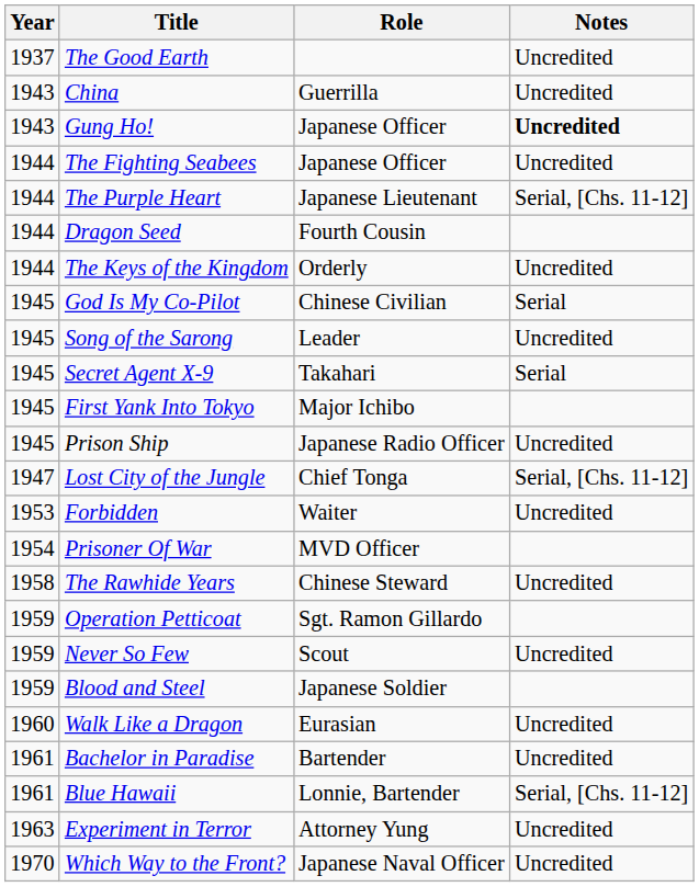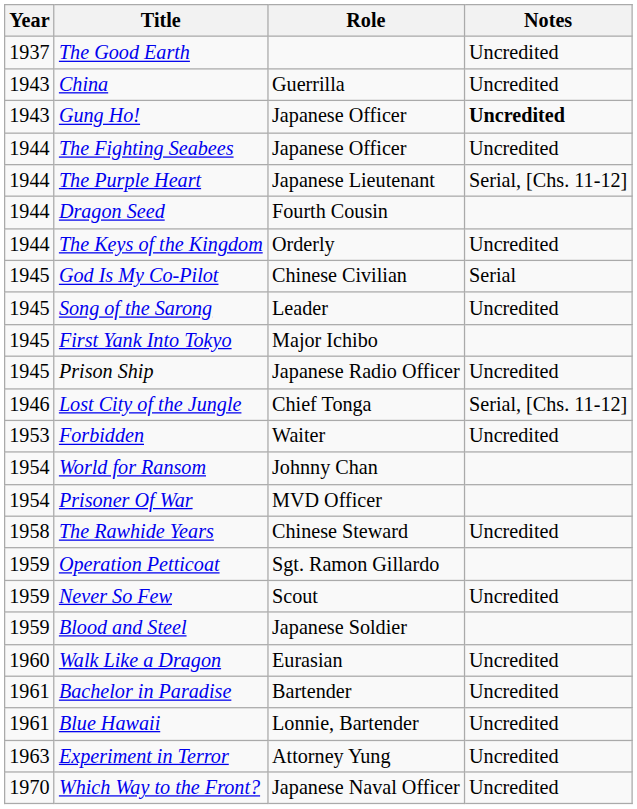- row: 1945 | Secret Agent X-9 | Takahari | Serial
Lost City of the Jungle | Year: 1947 -> 1946
+ row: 1954 | World for Ransom | Johnny Chan
Blue Hawaii | Notes: Serial, [Chs. 11-12] -> Uncredited
